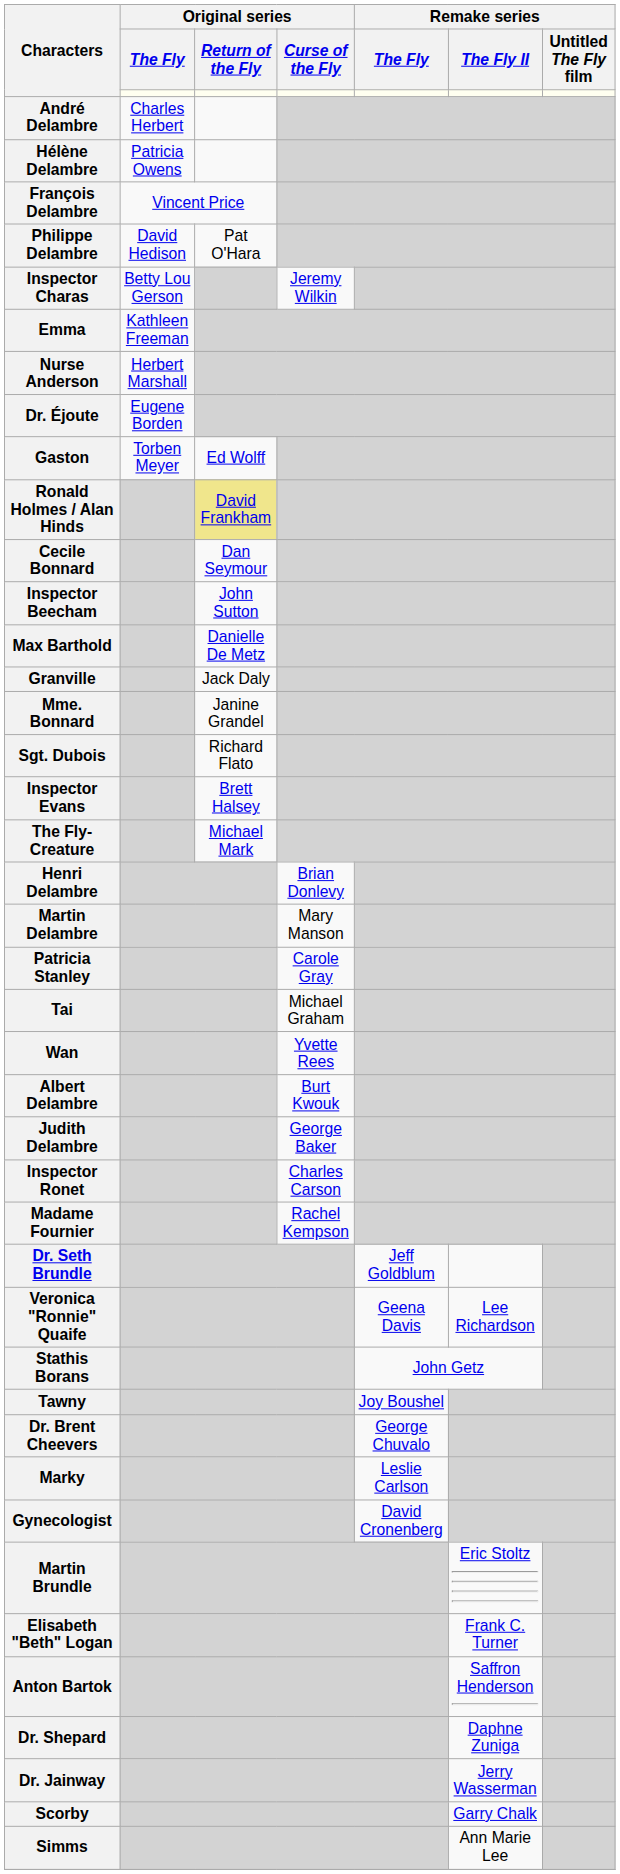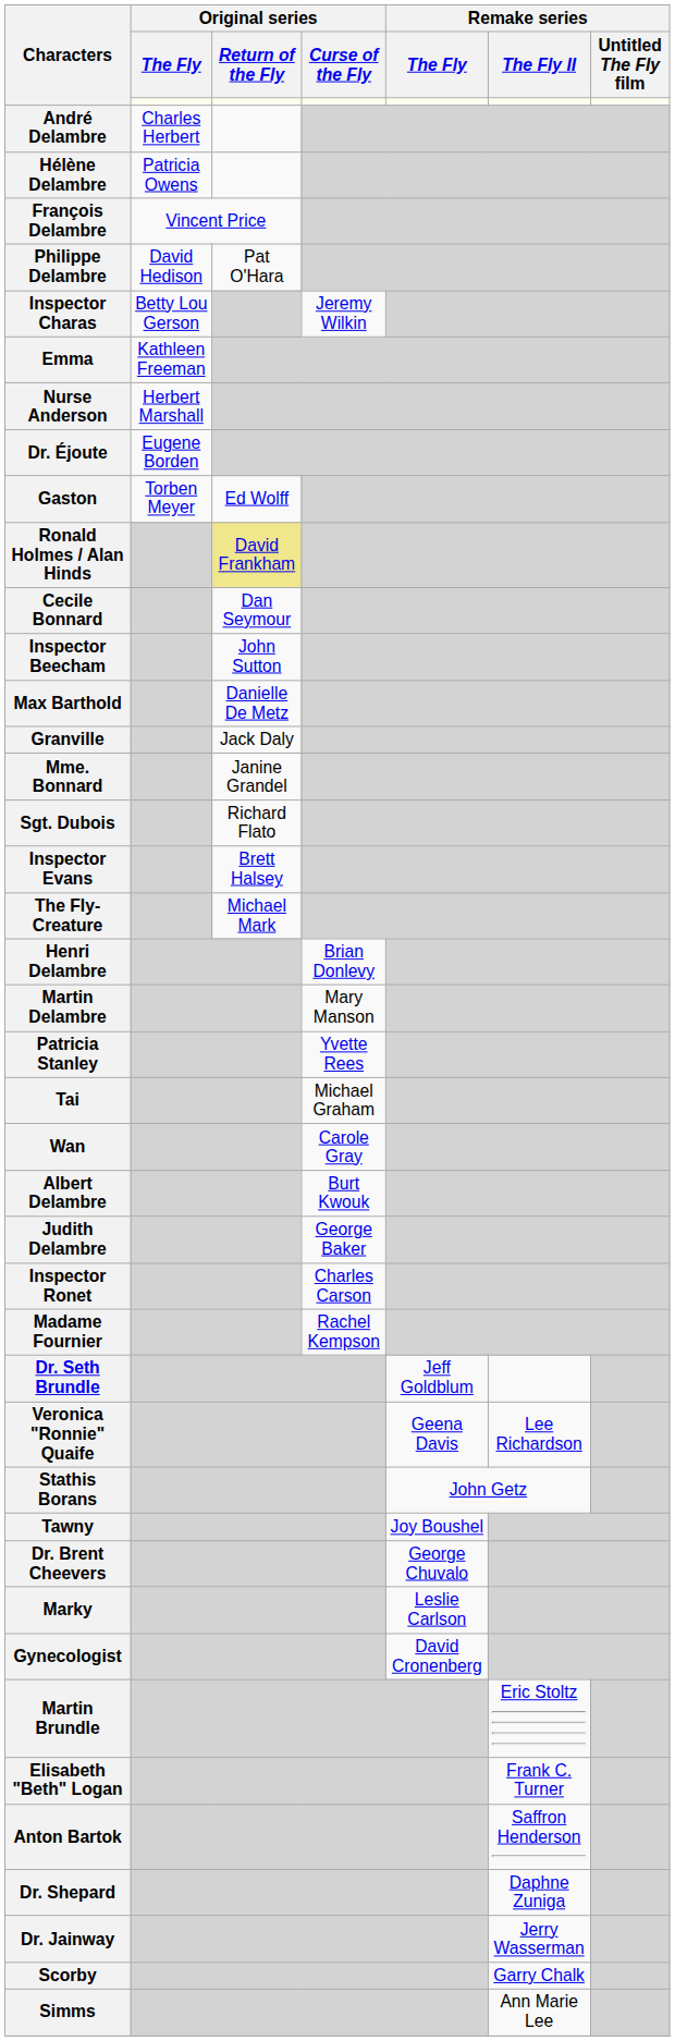Patricia Stanley | Original series / Curse of the Fly: Carole Gray -> Yvette Rees
Wan | Original series / Curse of the Fly: Yvette Rees -> Carole Gray
